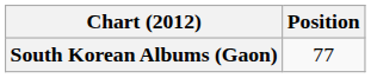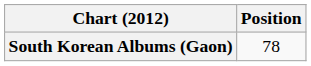South Korean Albums (Gaon) | Position: 77 -> 78
